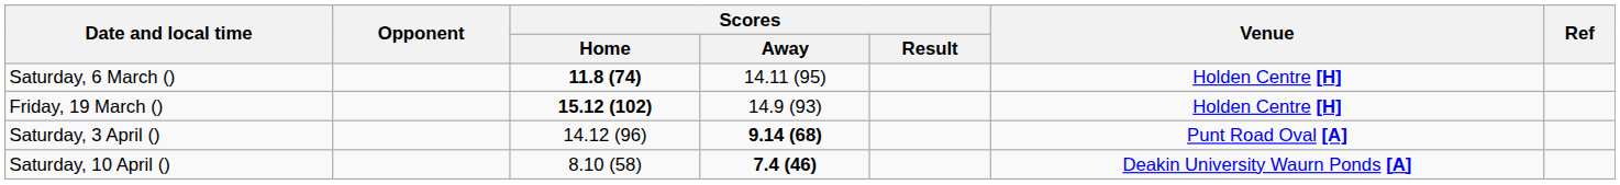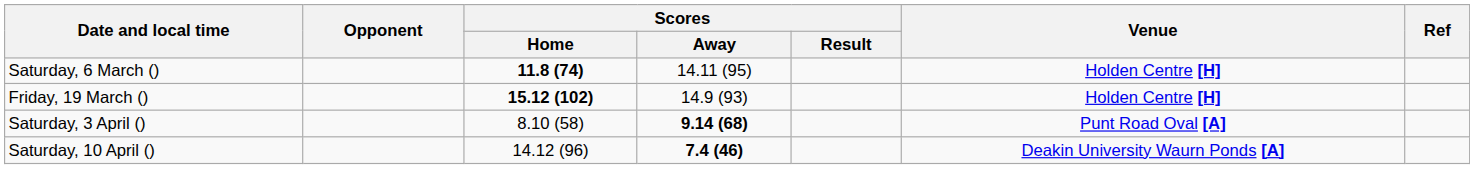Saturday, 3 April () | Scores / Home: 14.12 (96) -> 8.10 (58)
Saturday, 10 April () | Scores / Home: 8.10 (58) -> 14.12 (96)
